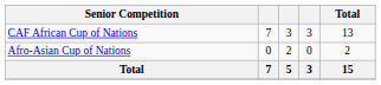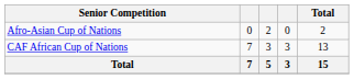rows swapped: CAF African Cup of Nations <-> Afro-Asian Cup of Nations
